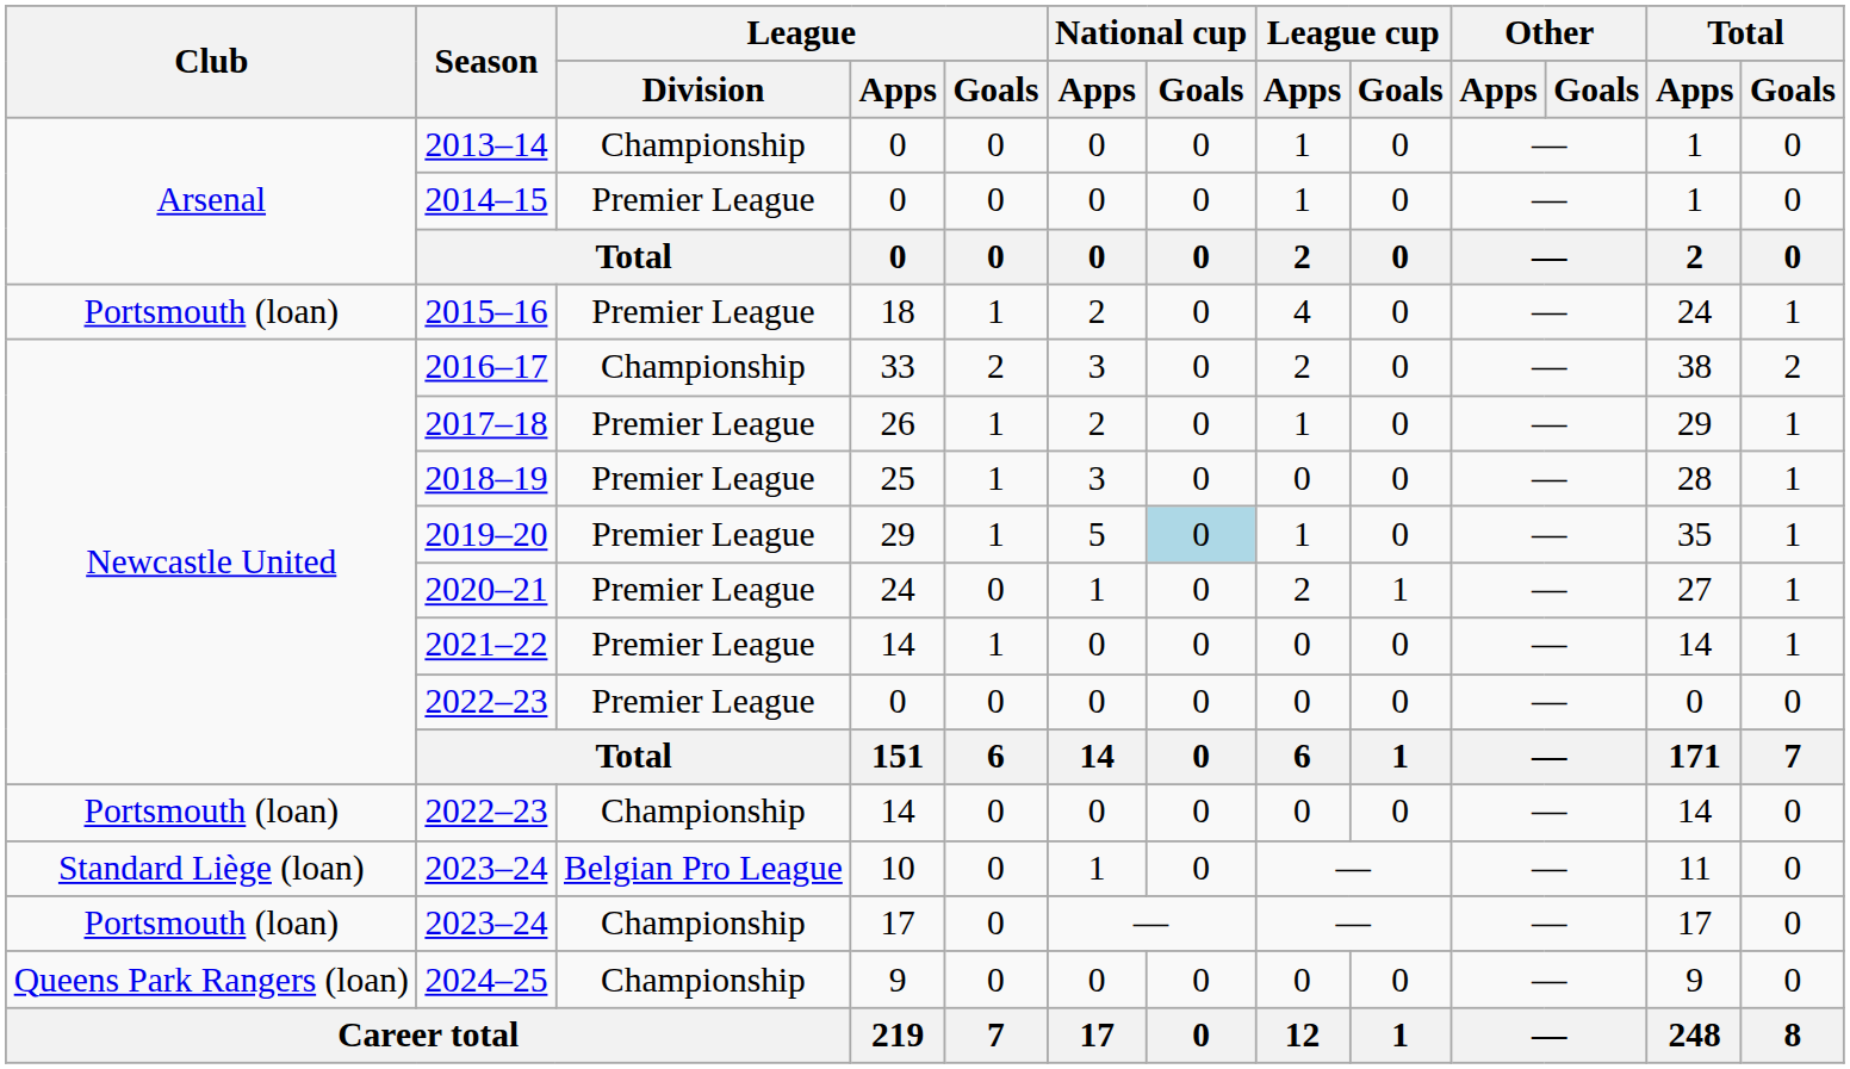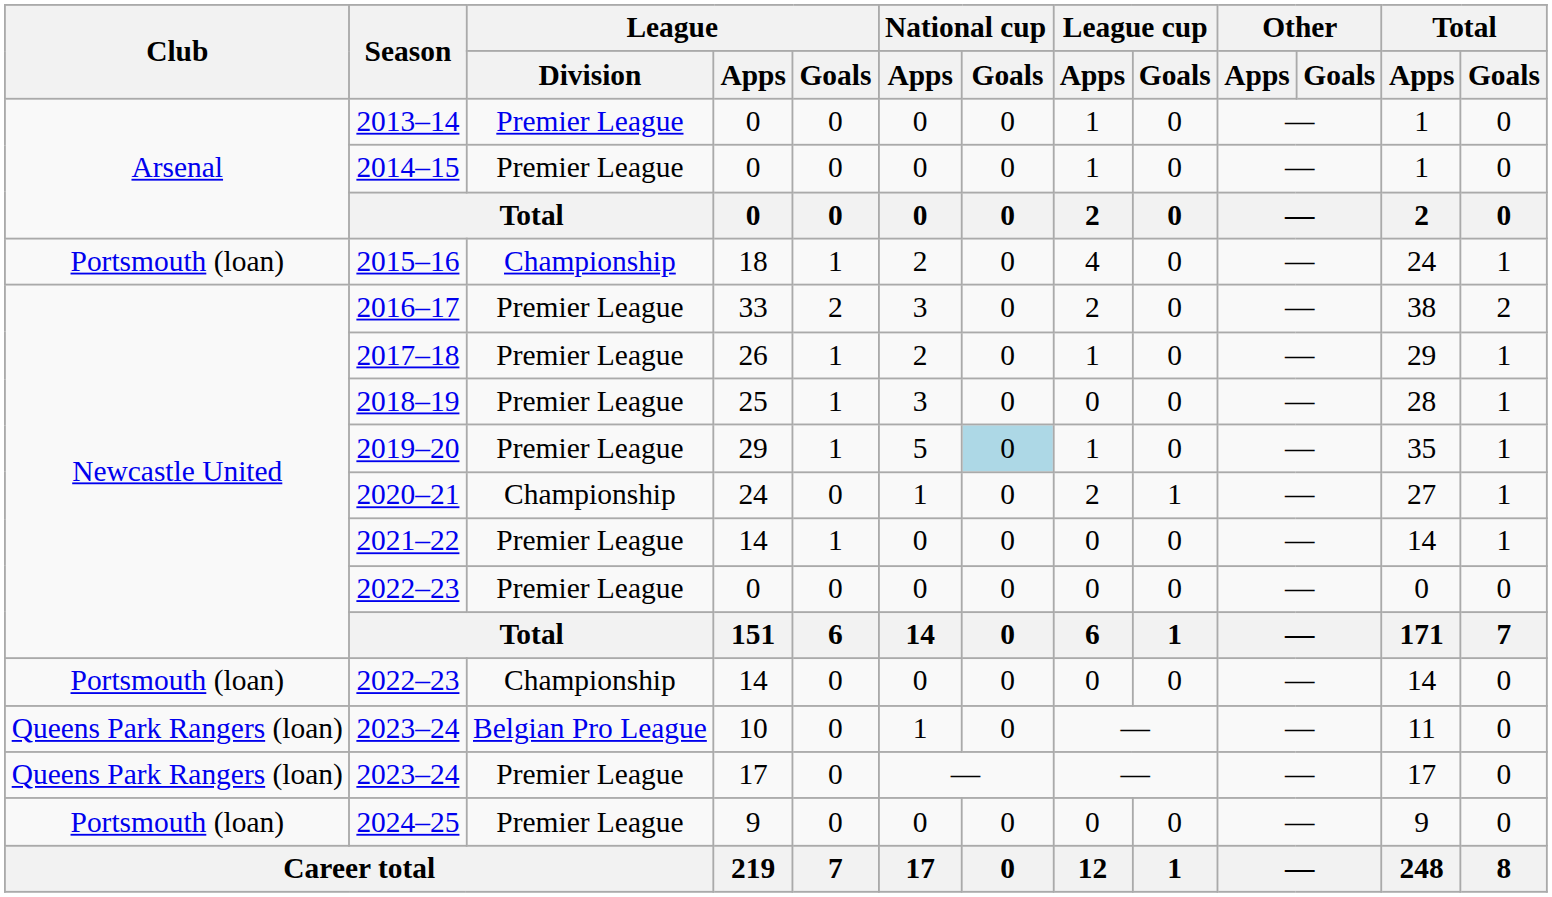2013–14 | League / Division: Championship -> Premier League
2015–16 | League / Division: Premier League -> Championship
2016–17 | League / Division: Championship -> Premier League
2020–21 | League / Division: Premier League -> Championship
2023–24 / 10 | Club: Standard Liège (loan) -> Queens Park Rangers (loan)
2023–24 / 17 | Club: Portsmouth (loan) -> Queens Park Rangers (loan)
2023–24 / 17 | League / Division: Championship -> Premier League
2024–25 | Club: Queens Park Rangers (loan) -> Portsmouth (loan)
2024–25 | League / Division: Championship -> Premier League
